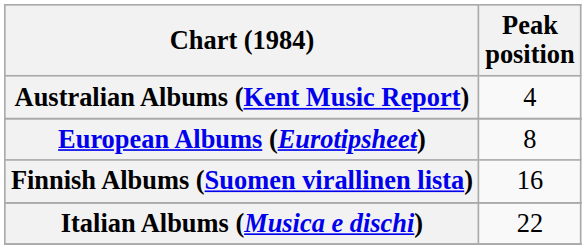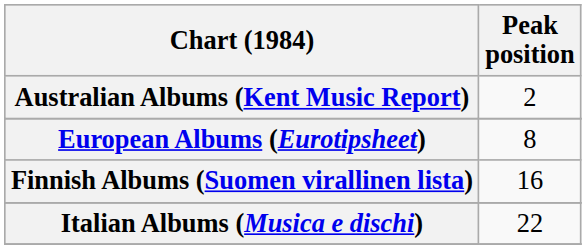Australian Albums (Kent Music Report) | Peak position: 4 -> 2
